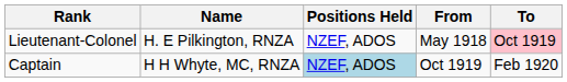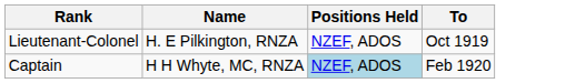- column: From | May 1918 | Oct 1919
Lieutenant-Colonel | To: pink background -> no background
